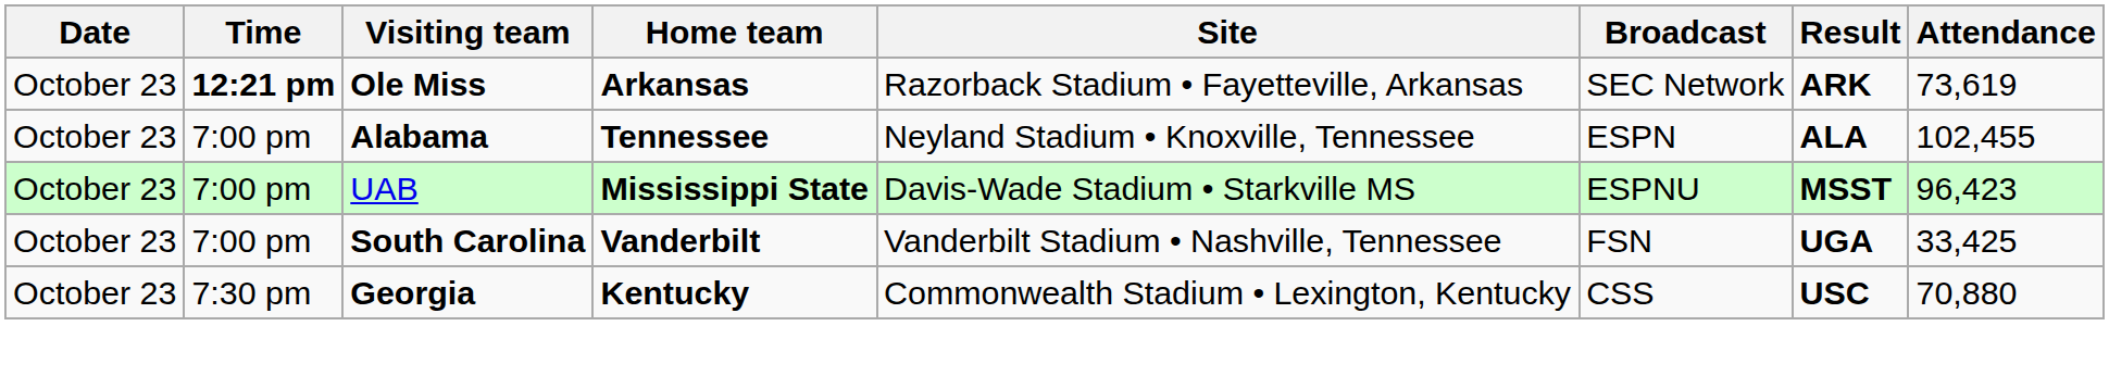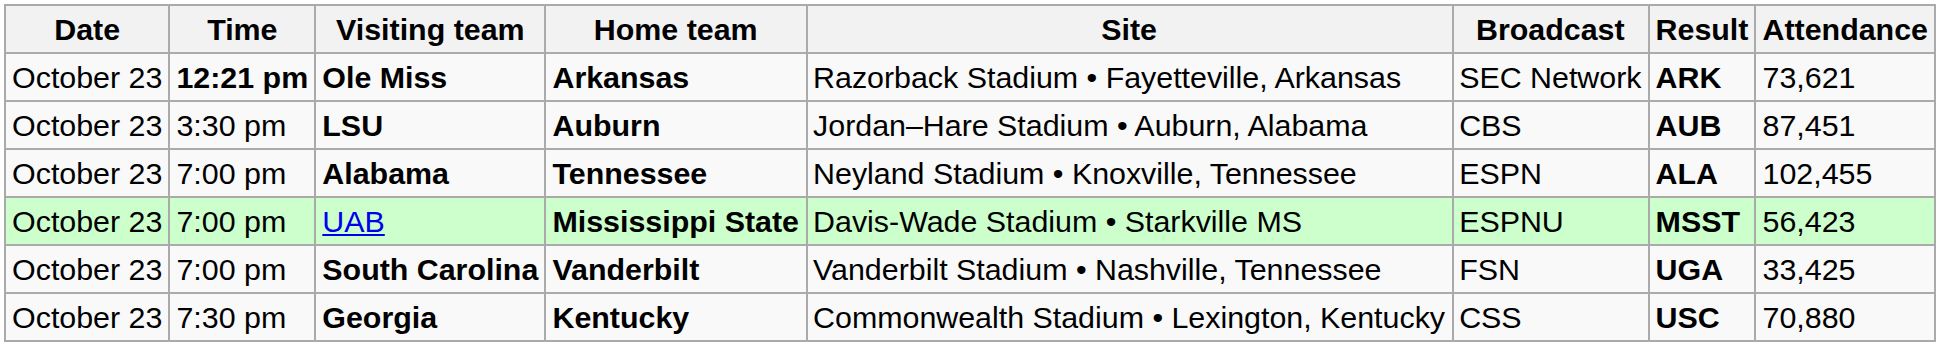Ole Miss | Attendance: 73,619 -> 73,621
+ row: October 23 | 3:30 pm | LSU | Auburn | Jordan–Hare Stadium • Auburn, Alabama | CBS | AUB | 87,451
UAB | Attendance: 96,423 -> 56,423
